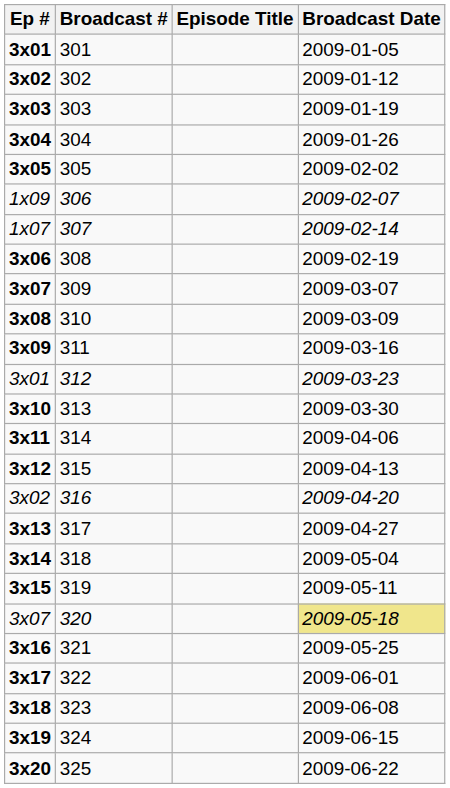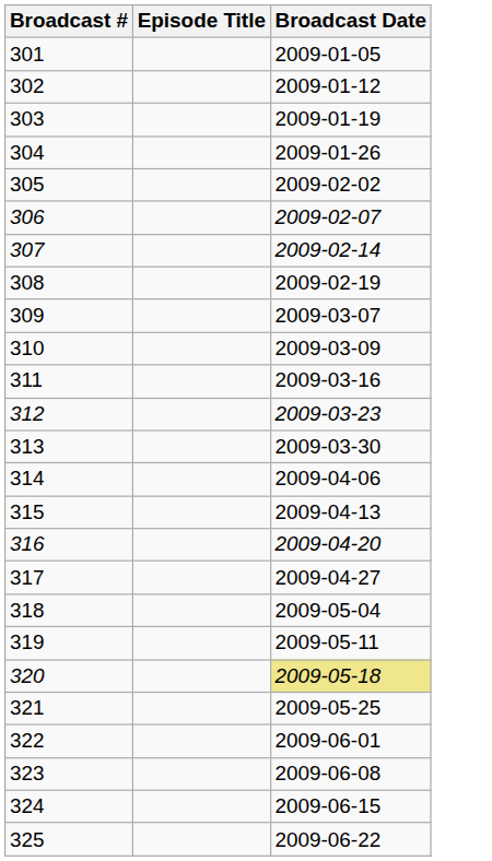- column: Ep # | 3x01 | 3x02 | 3x03 | 3x04 | 3x05 | 1x09 | 1x07 | 3x06 | 3x07 | 3x08 | 3x09 | 3x01 | 3x10 | 3x11 | 3x12 | 3x02 | 3x13 | 3x14 | 3x15 | 3x07 | 3x16 | 3x17 | 3x18 | 3x19 | 3x20
